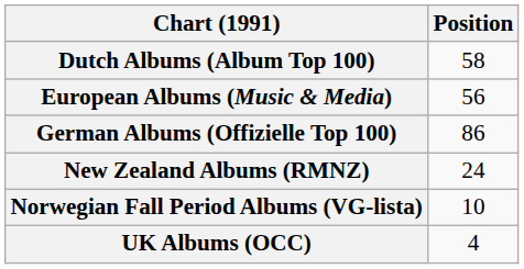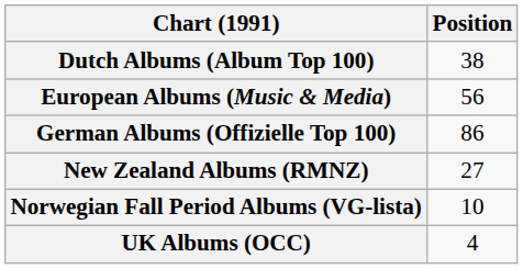Dutch Albums (Album Top 100) | Position: 58 -> 38
New Zealand Albums (RMNZ) | Position: 24 -> 27
